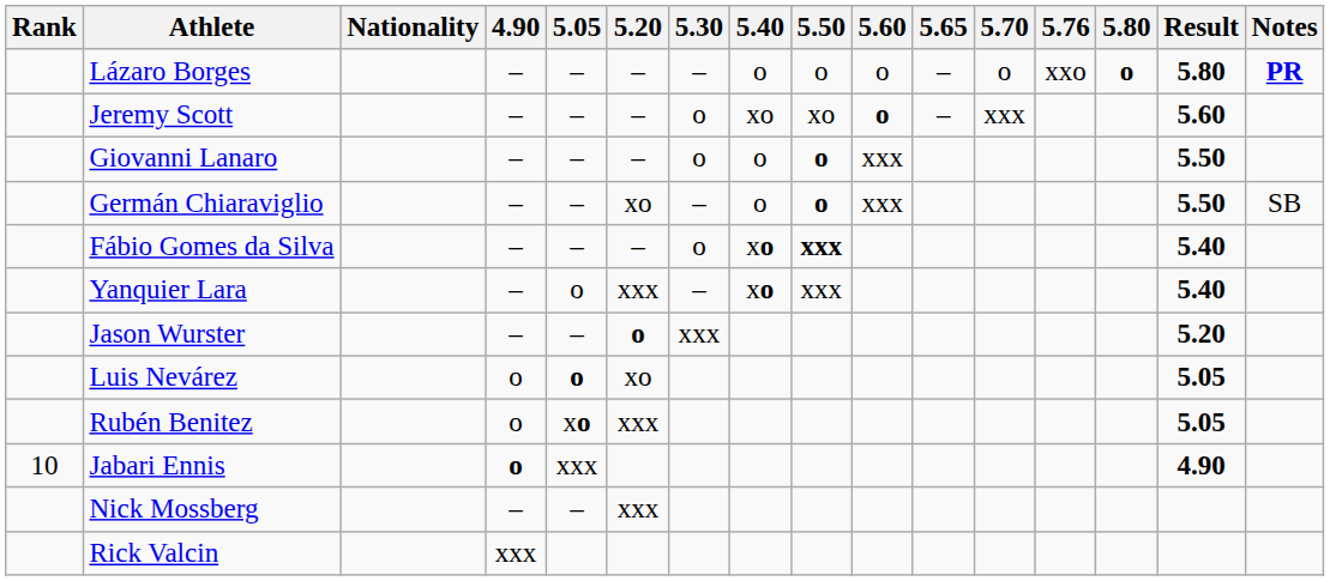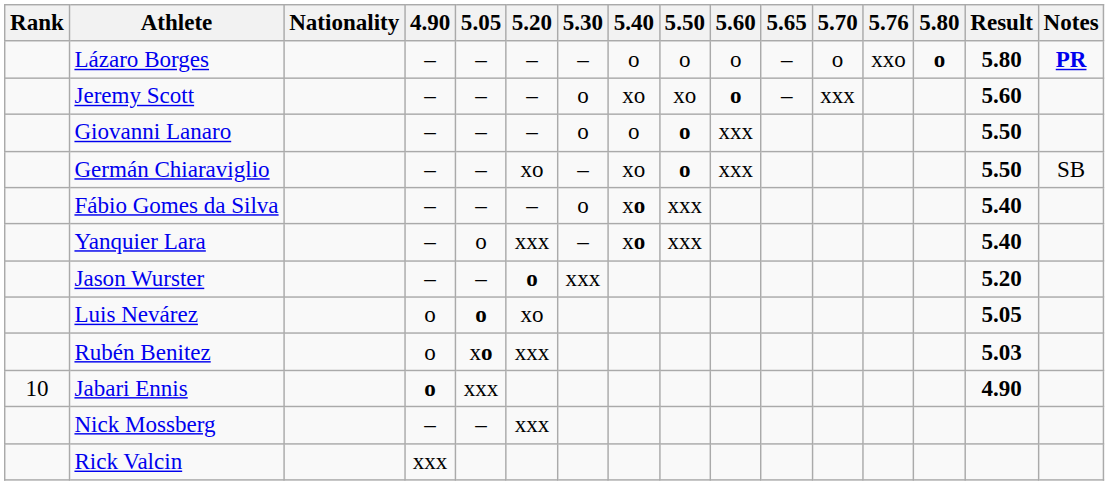Germán Chiaraviglio | 5.40: o -> xo
Fábio Gomes da Silva | 5.50: bold -> normal
Rubén Benitez | Result: 5.05 -> 5.03
